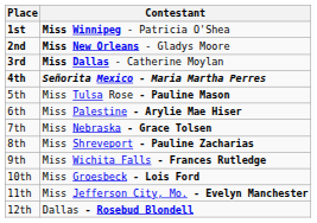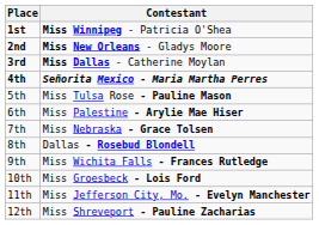8th | Contestant: Miss Shreveport - Pauline Zacharias -> Dallas - Rosebud Blondell
12th | Contestant: Dallas - Rosebud Blondell -> Miss Shreveport - Pauline Zacharias
